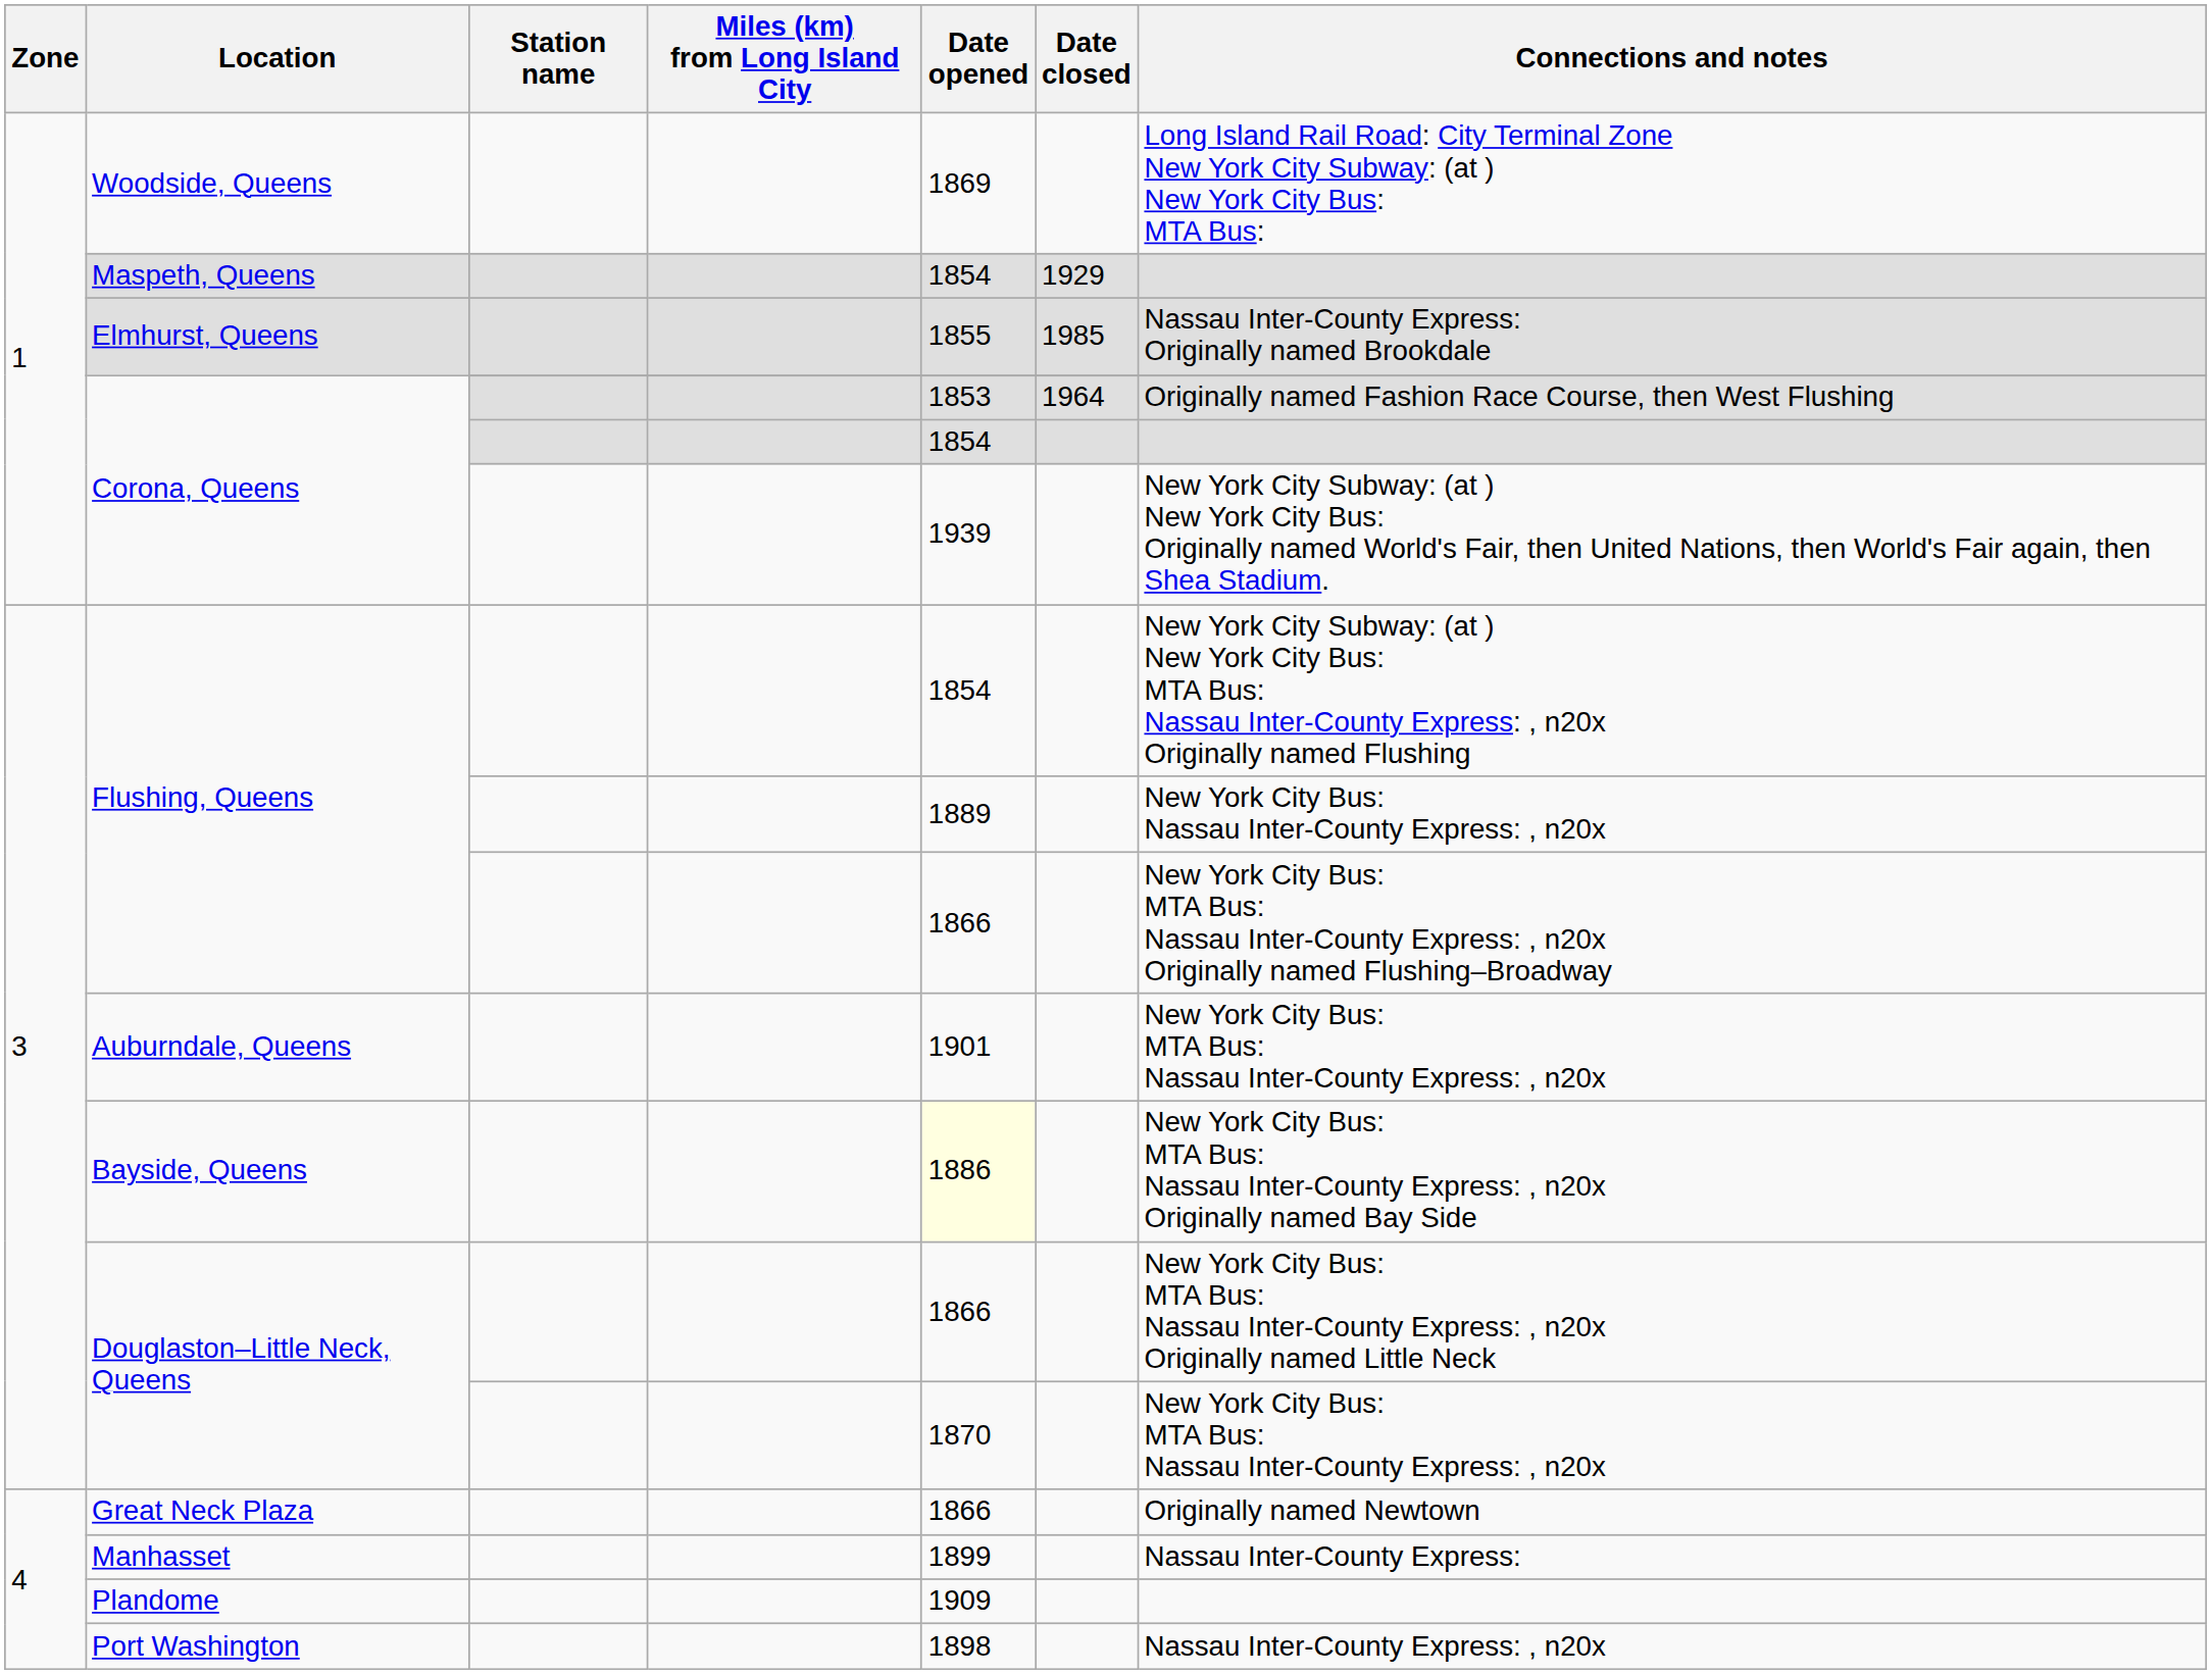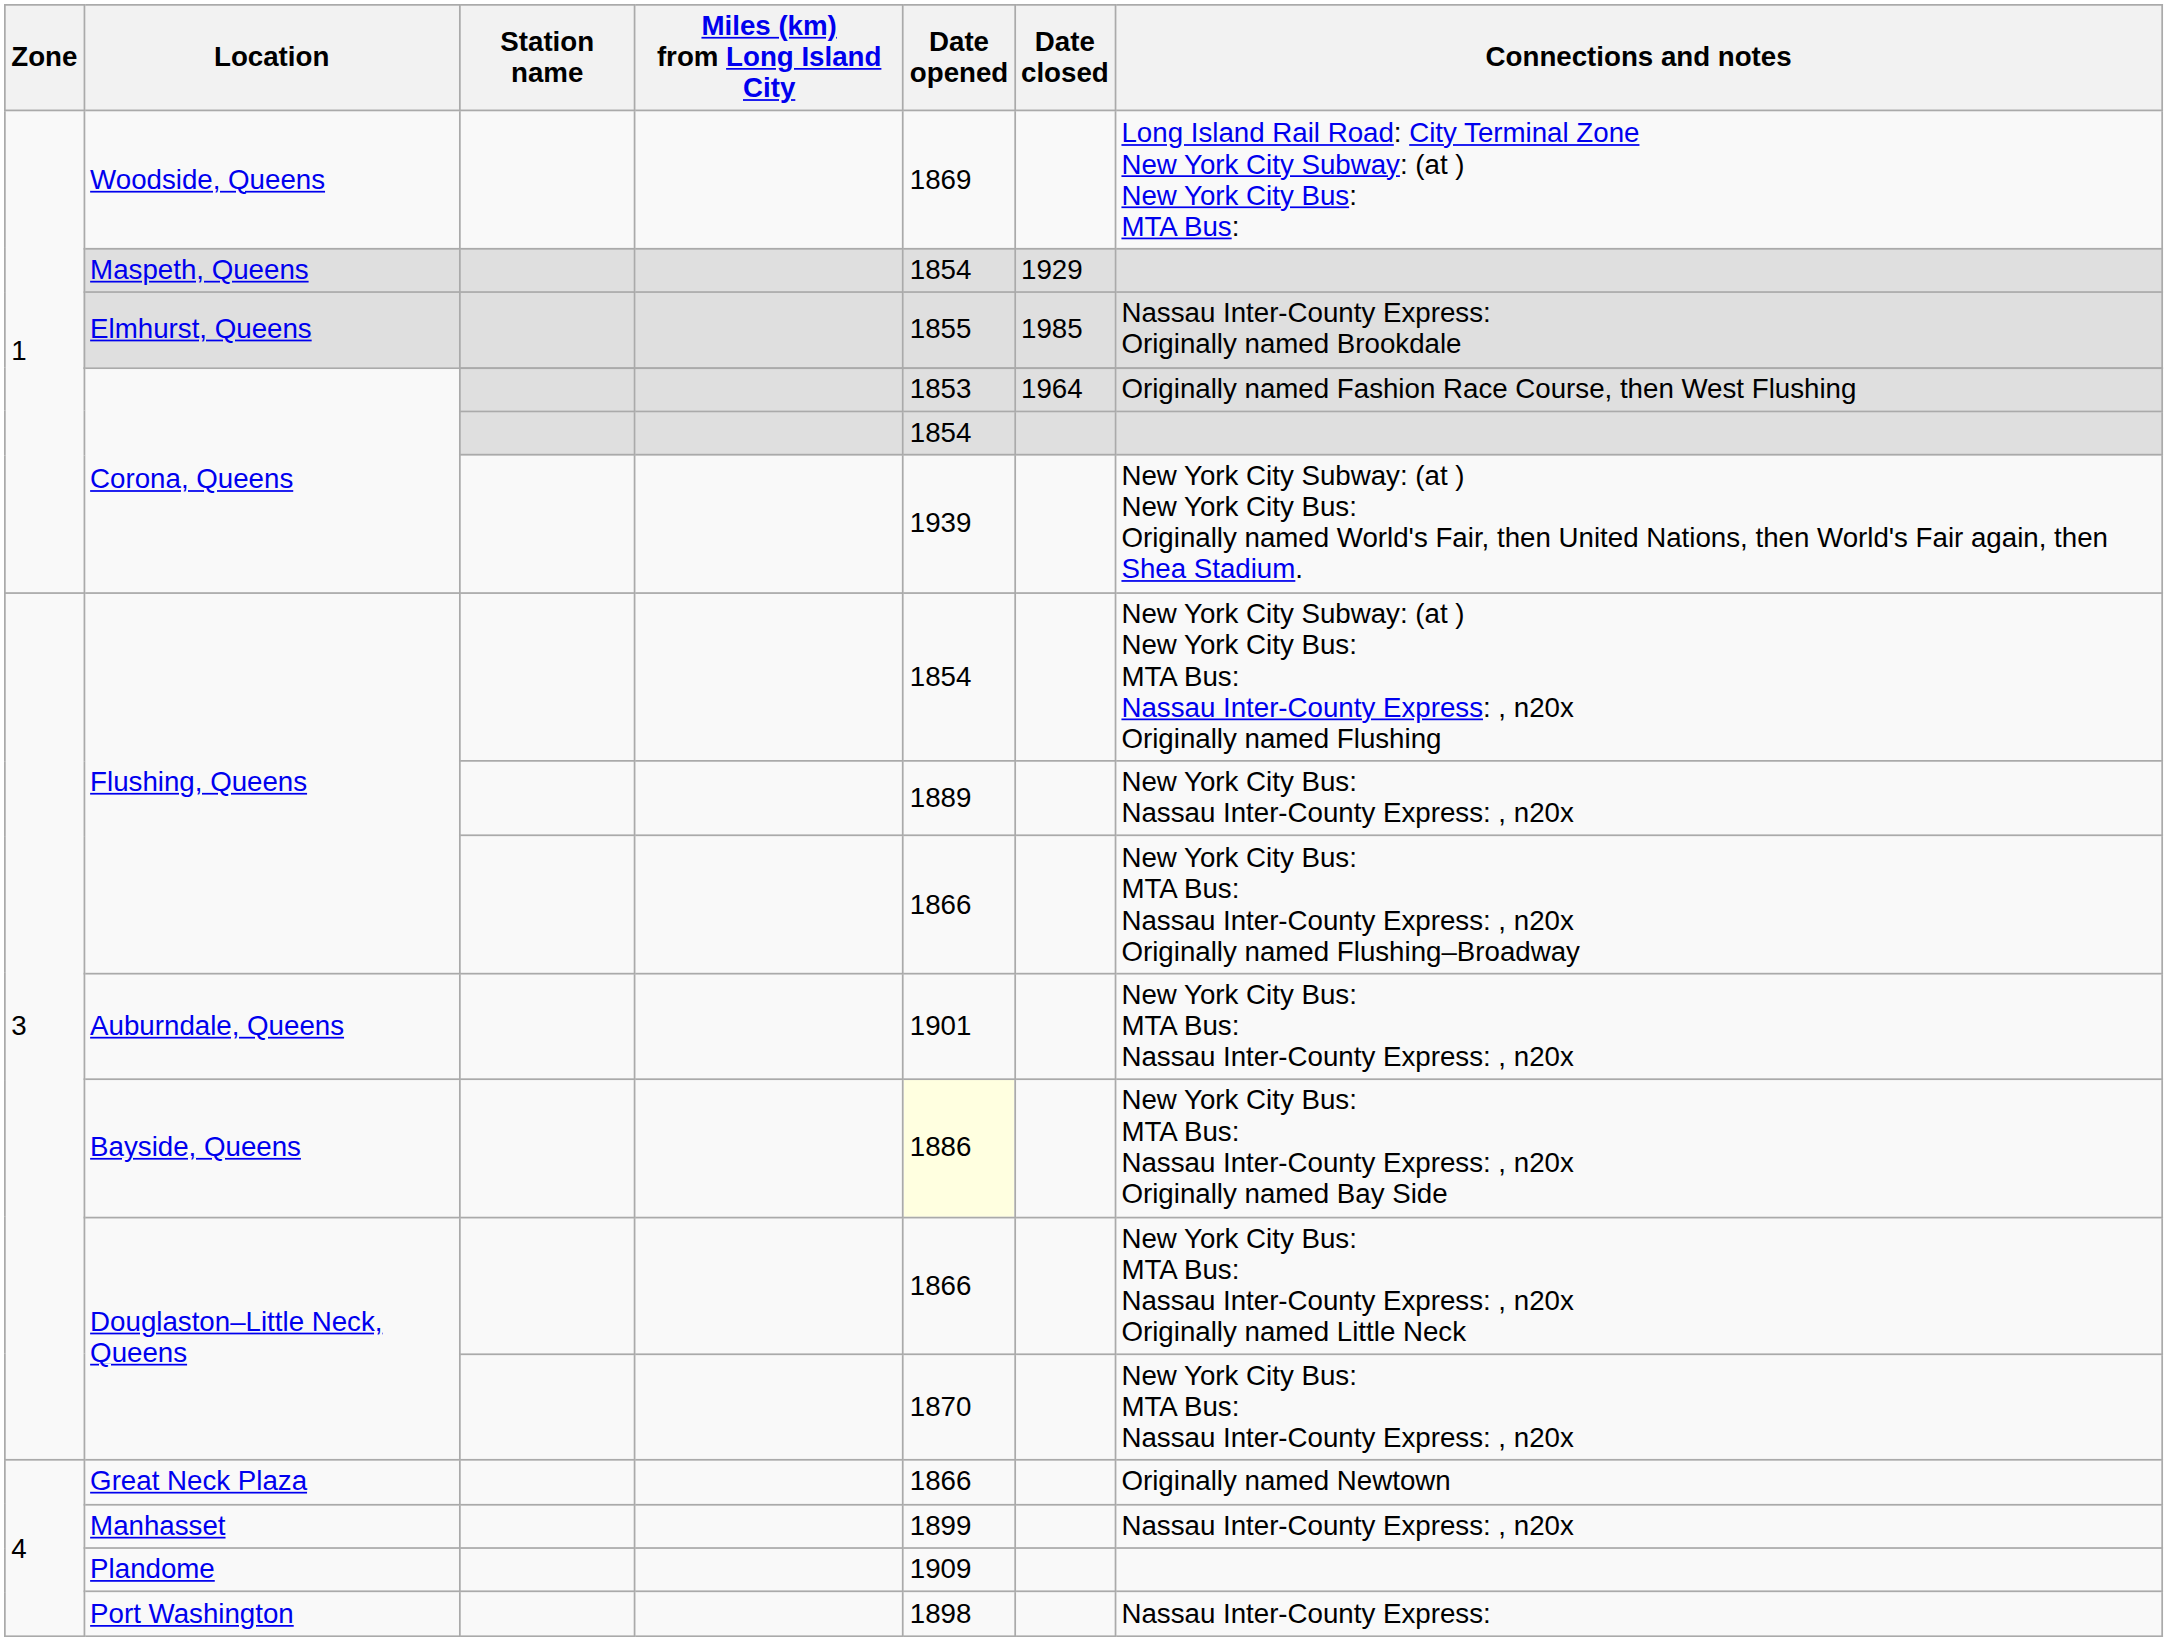Manhasset | Connections and notes: Nassau Inter-County Express: -> Nassau Inter-County Express: , n20x
Port Washington | Connections and notes: Nassau Inter-County Express: , n20x -> Nassau Inter-County Express:
